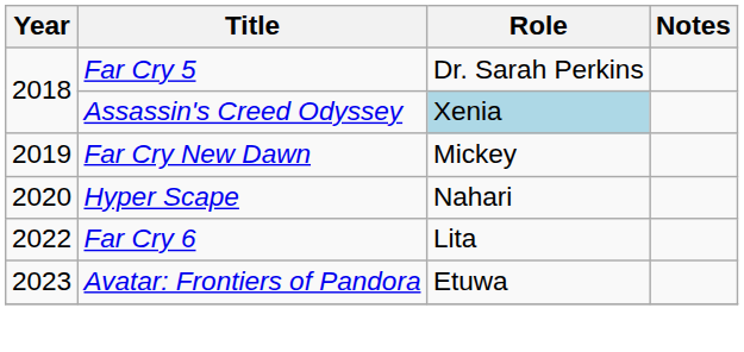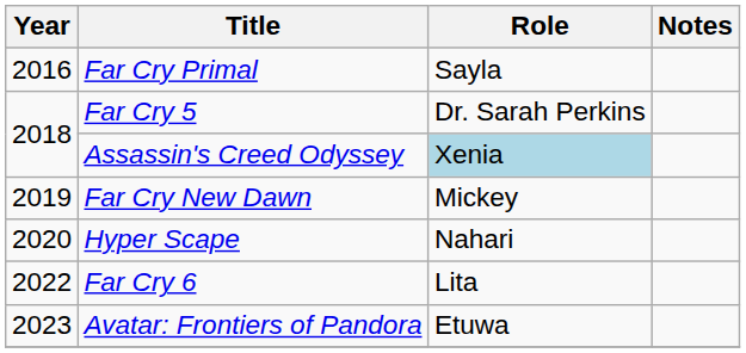+ row: 2016 | Far Cry Primal | Sayla
